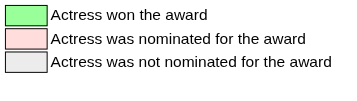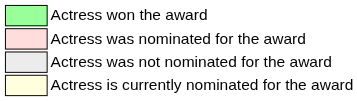+ row: Actress is currently nominated for the award
